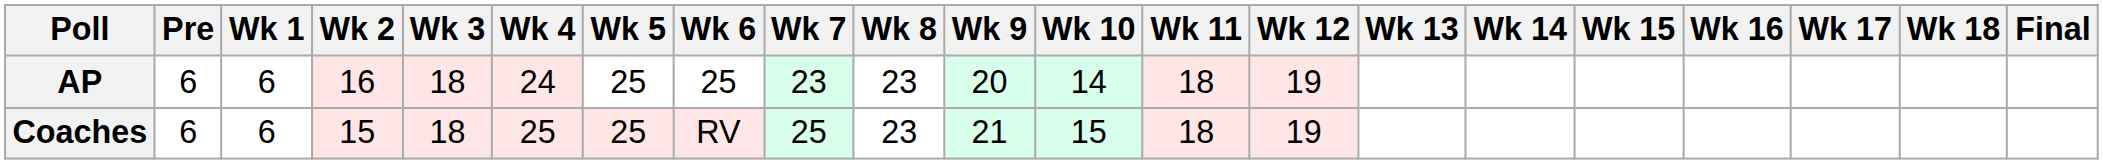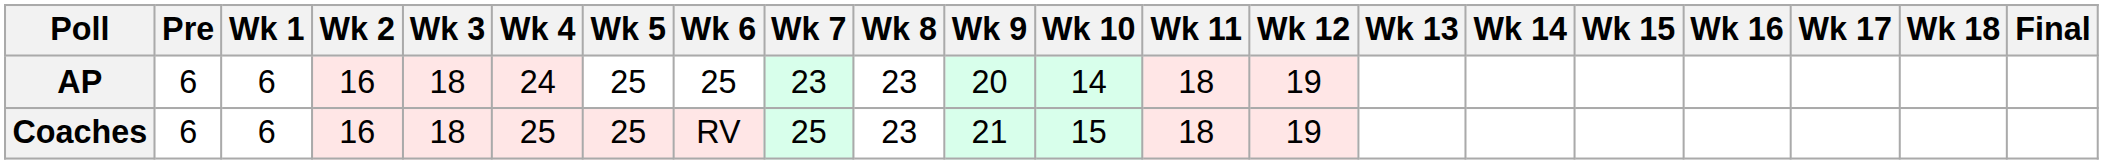Coaches | Wk 2: 15 -> 16
